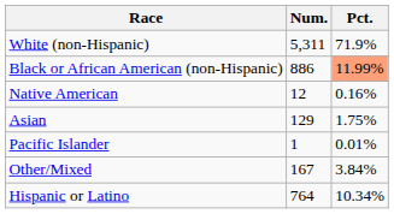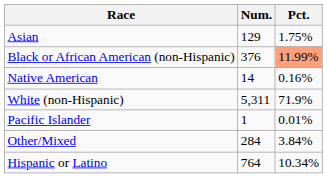rows swapped: White (non-Hispanic) <-> Asian
Black or African American (non-Hispanic) | Num.: 886 -> 376
Native American | Num.: 12 -> 14
Other/Mixed | Num.: 167 -> 284
